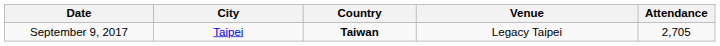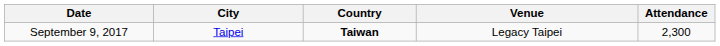September 9, 2017 | Attendance: 2,705 -> 2,300
